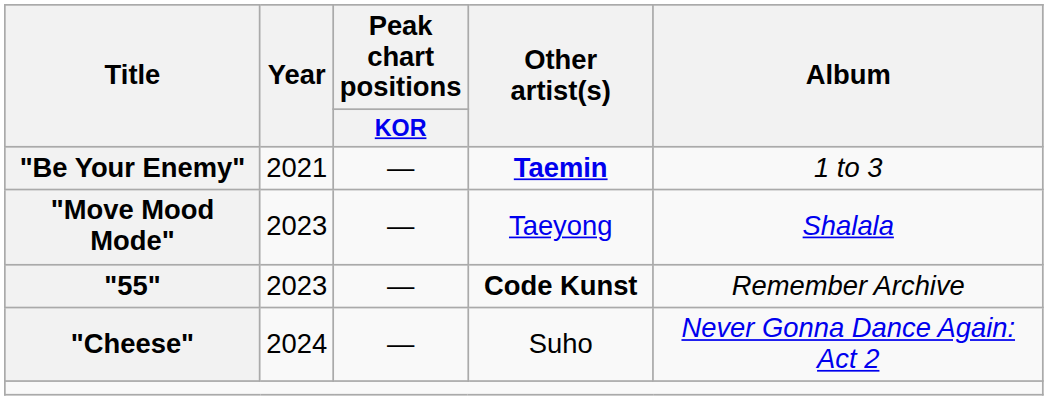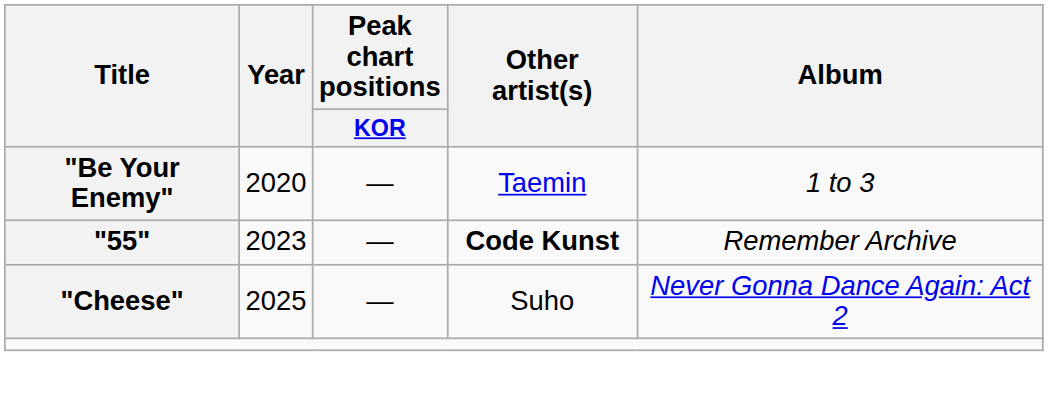"Be Your Enemy" | Year: 2021 -> 2020
"Be Your Enemy" | Other artist(s): bold -> normal
- row: "Move Mood Mode" | 2023 | — | Taeyong | Shalala
"Cheese" | Year: 2024 -> 2025
